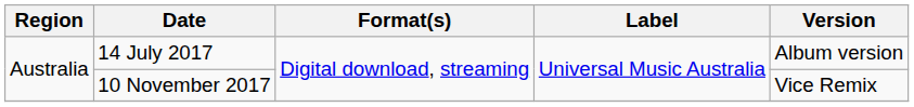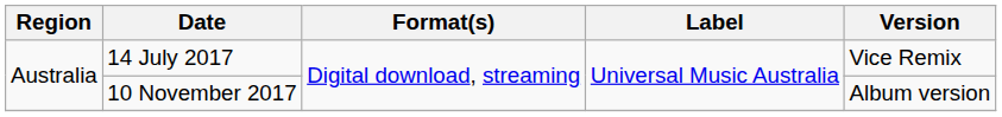14 July 2017 | Version: Album version -> Vice Remix
10 November 2017 | Version: Vice Remix -> Album version
